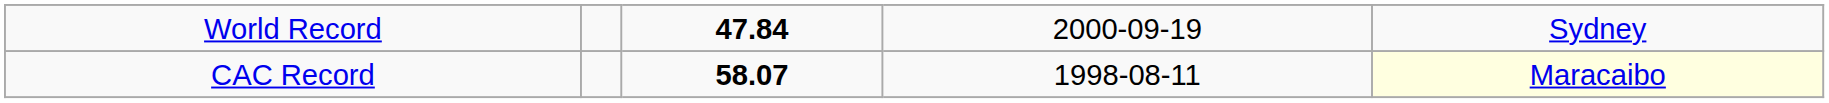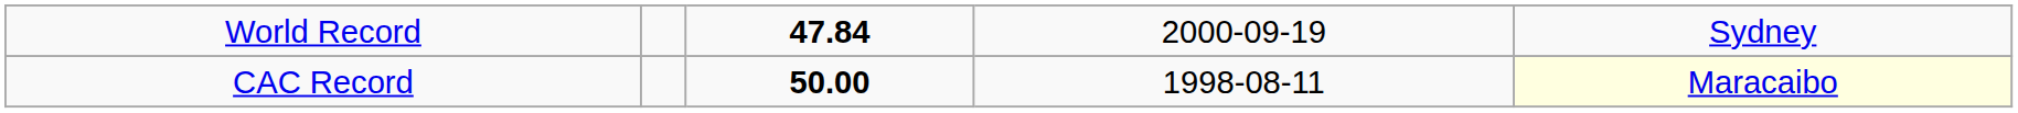CAC Record | column 3: 58.07 -> 50.00
